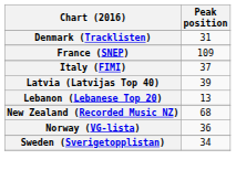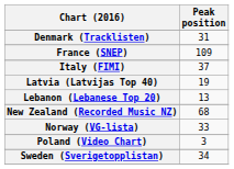Latvia (Latvijas Top 40) | Peak position: 39 -> 19
Norway (VG-lista) | Peak position: 36 -> 33
+ row: Poland (Video Chart) | 3
